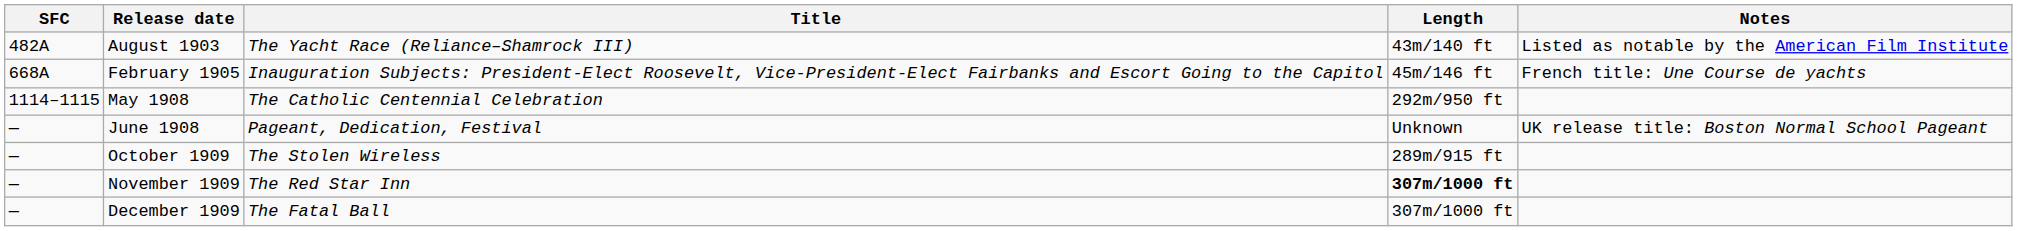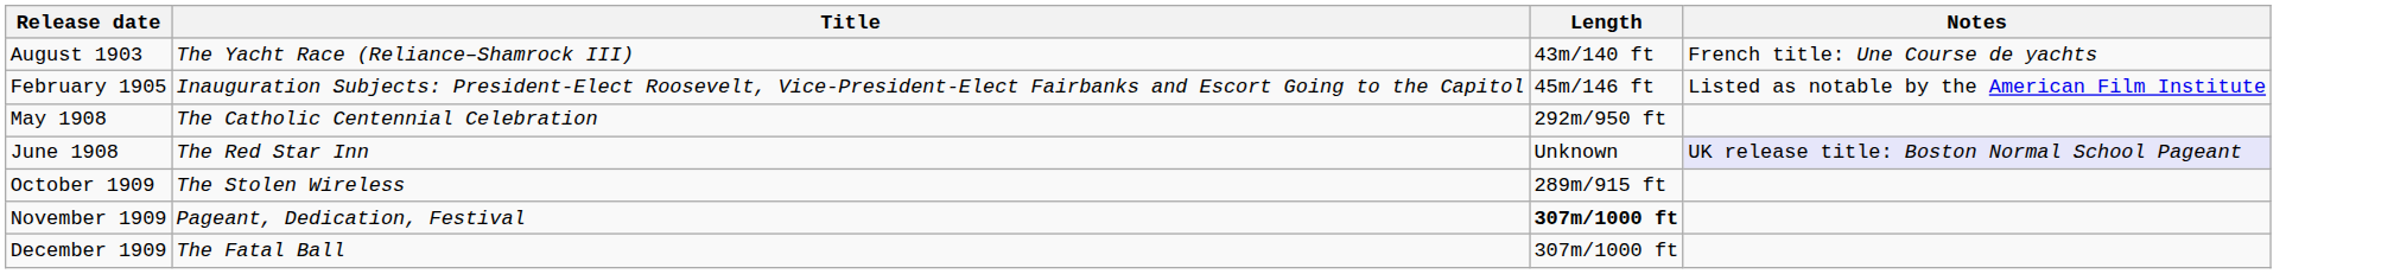- column: SFC | 482A | 668A | 1114–1115 | — | — | — | —
August 1903 | Notes: Listed as notable by the American Film Institute -> French title: Une Course de yachts
February 1905 | Notes: French title: Une Course de yachts -> Listed as notable by the American Film Institute
June 1908 | Title: Pageant, Dedication, Festival -> The Red Star Inn
June 1908 | Notes: no background -> lavender background
November 1909 | Title: The Red Star Inn -> Pageant, Dedication, Festival
